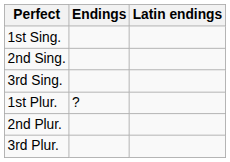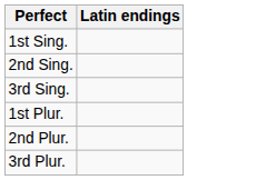- column: Endings | ?
